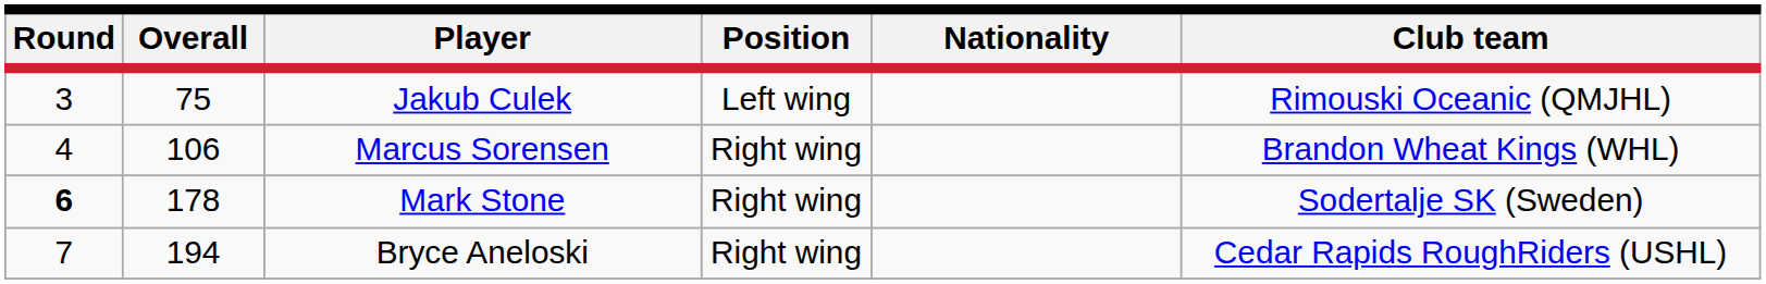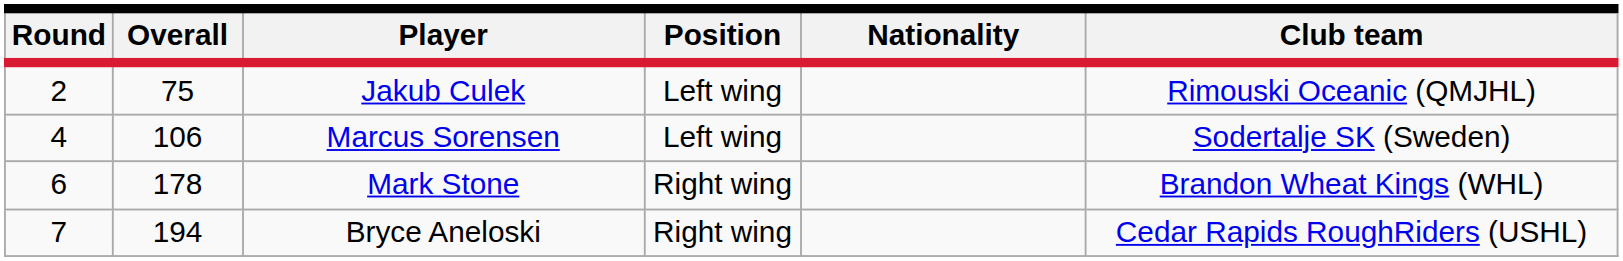Jakub Culek | Round: 3 -> 2
Marcus Sorensen | Position: Right wing -> Left wing
Marcus Sorensen | Club team: Brandon Wheat Kings (WHL) -> Sodertalje SK (Sweden)
Mark Stone | Round: bold -> normal
Mark Stone | Club team: Sodertalje SK (Sweden) -> Brandon Wheat Kings (WHL)
